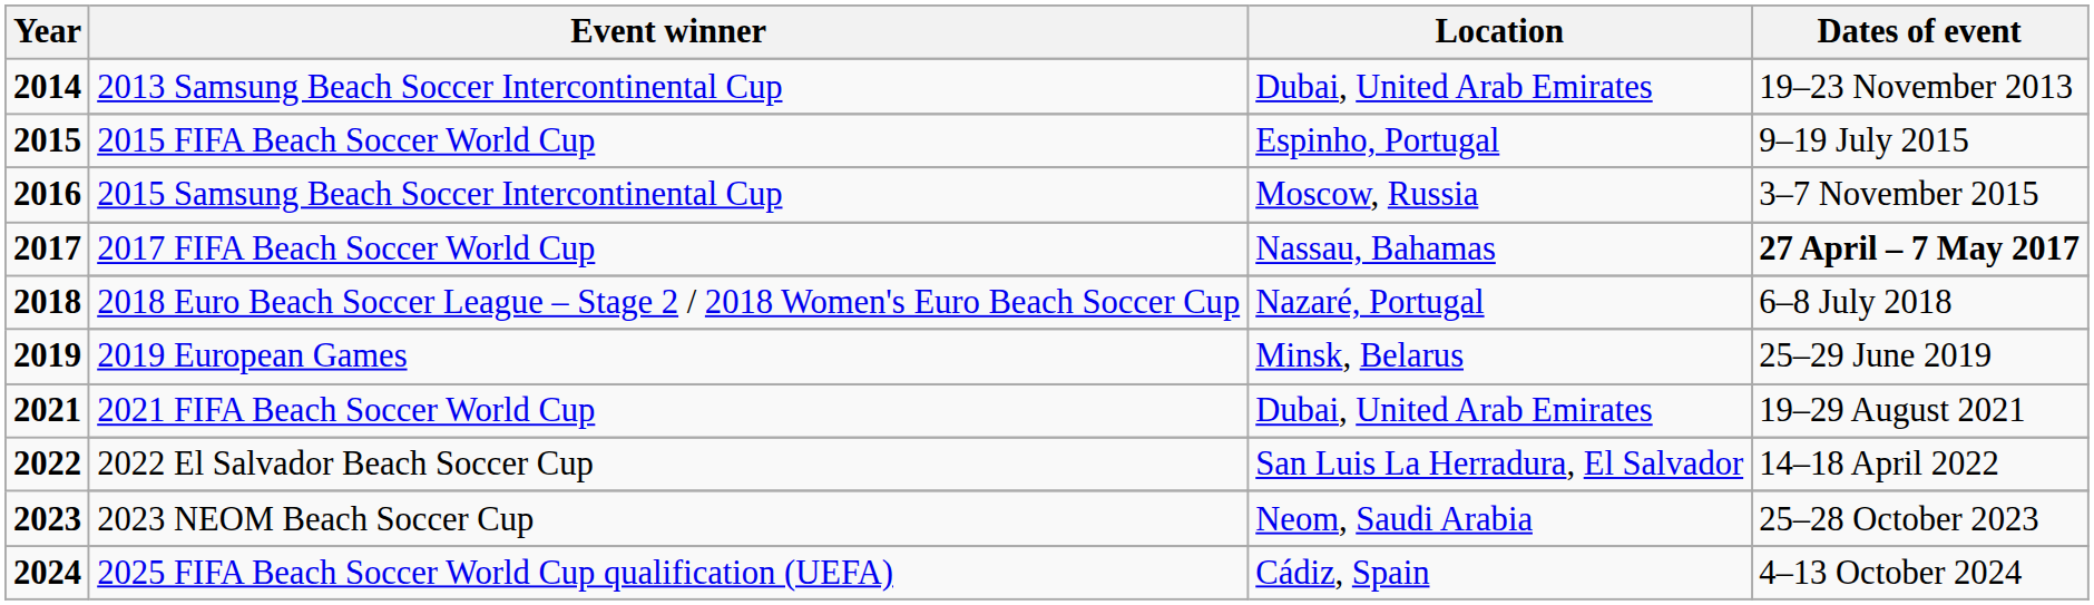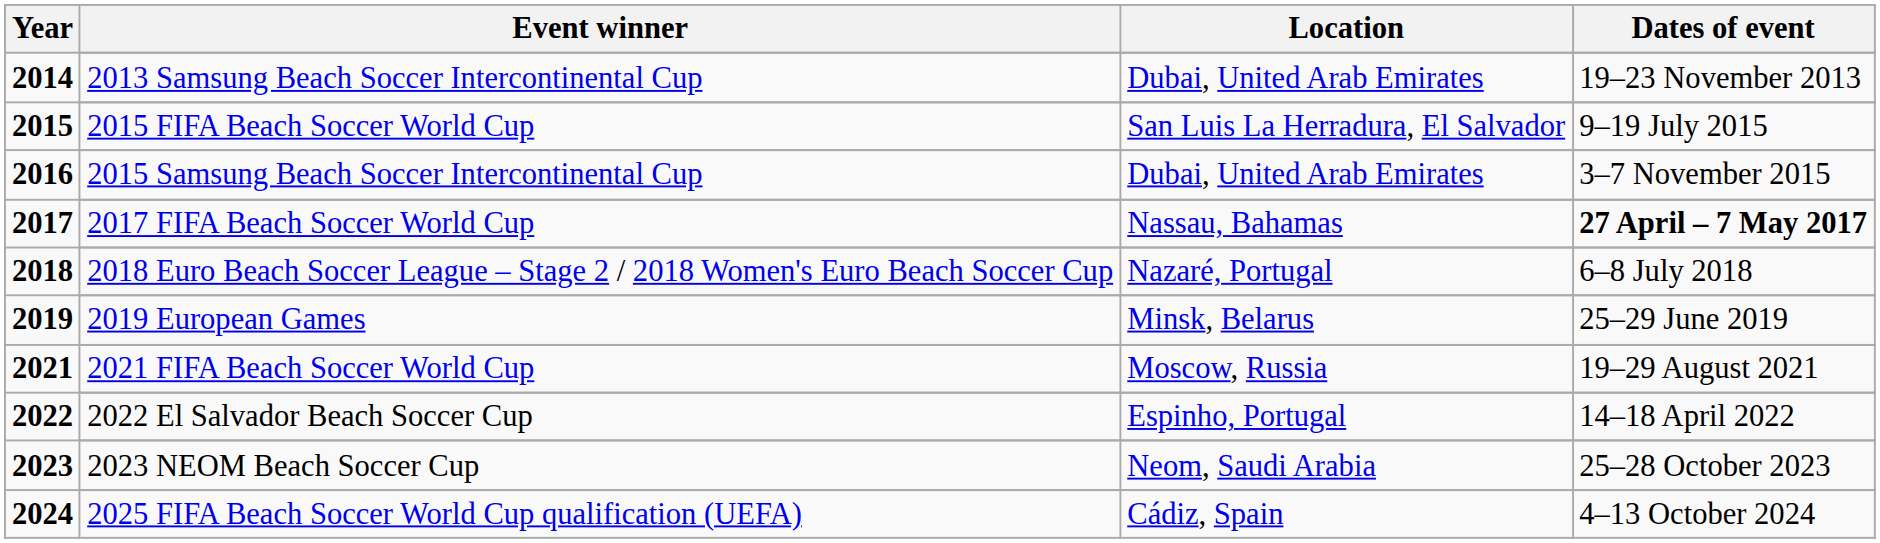2015 FIFA Beach Soccer World Cup | Location: Espinho, Portugal -> San Luis La Herradura, El Salvador
2015 Samsung Beach Soccer Intercontinental Cup | Location: Moscow, Russia -> Dubai, United Arab Emirates
2021 FIFA Beach Soccer World Cup | Location: Dubai, United Arab Emirates -> Moscow, Russia
2022 El Salvador Beach Soccer Cup | Location: San Luis La Herradura, El Salvador -> Espinho, Portugal
